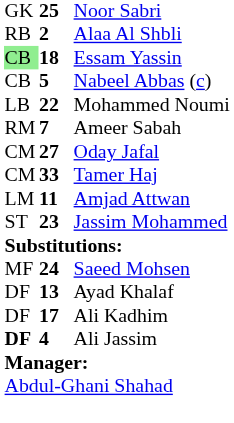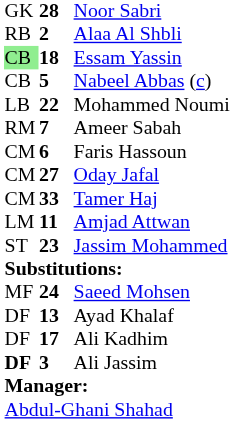Noor Sabri | column 2: 25 -> 28
+ row: CM | 6 | Faris Hassoun
Ali Jassim | column 2: 4 -> 3
